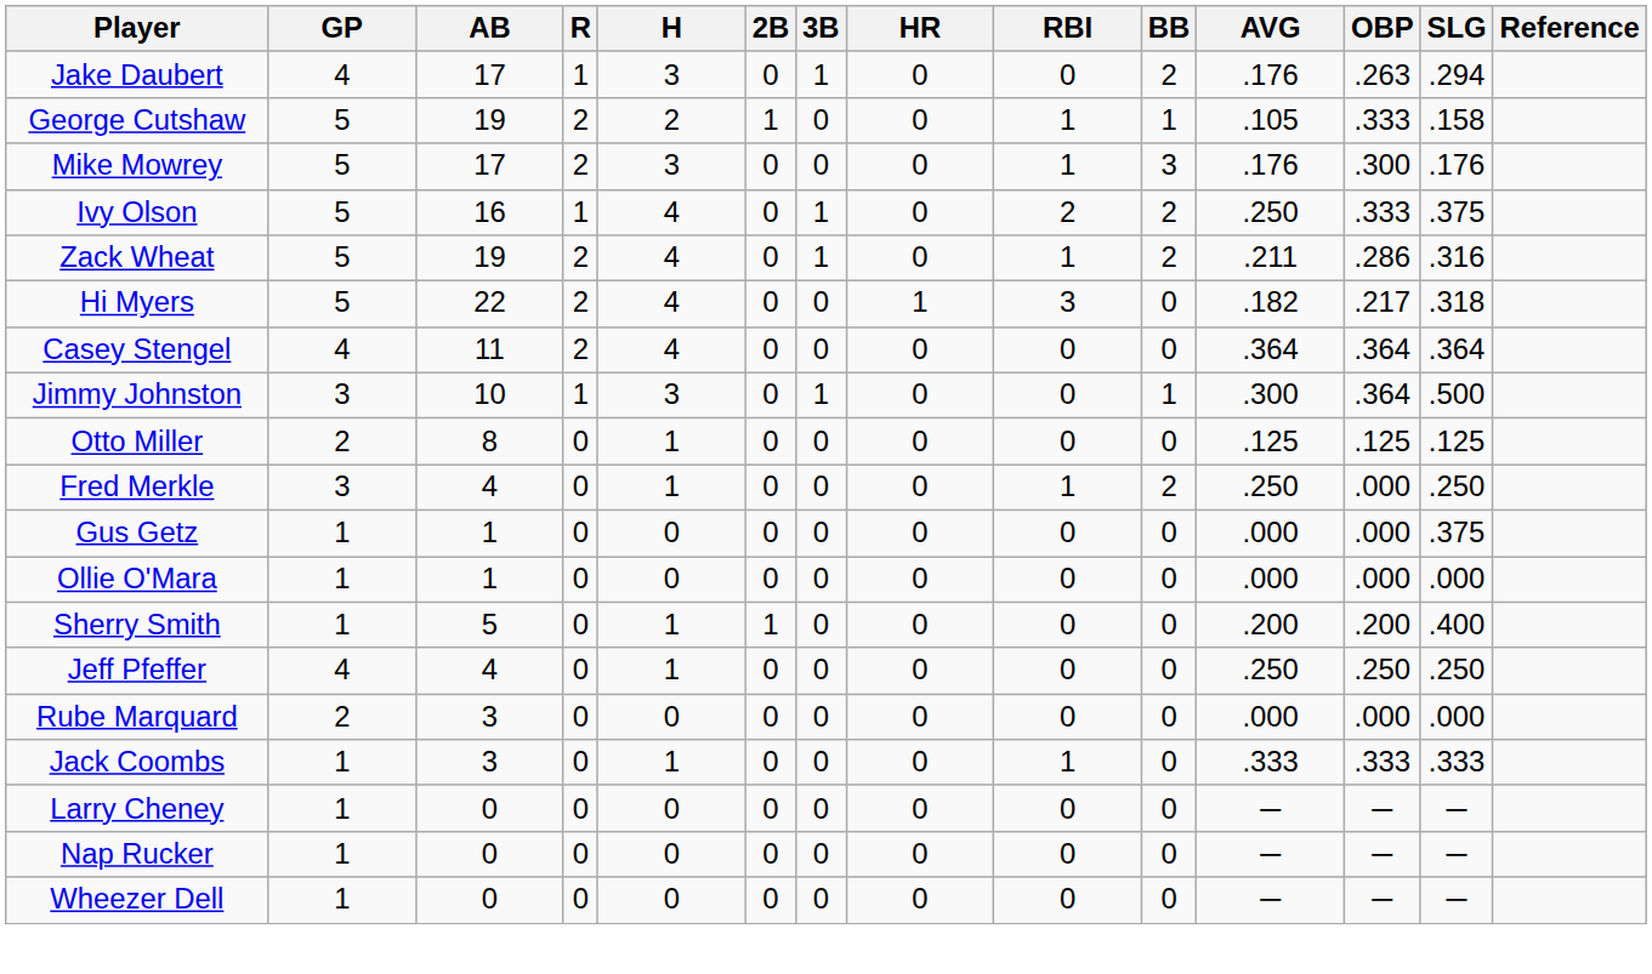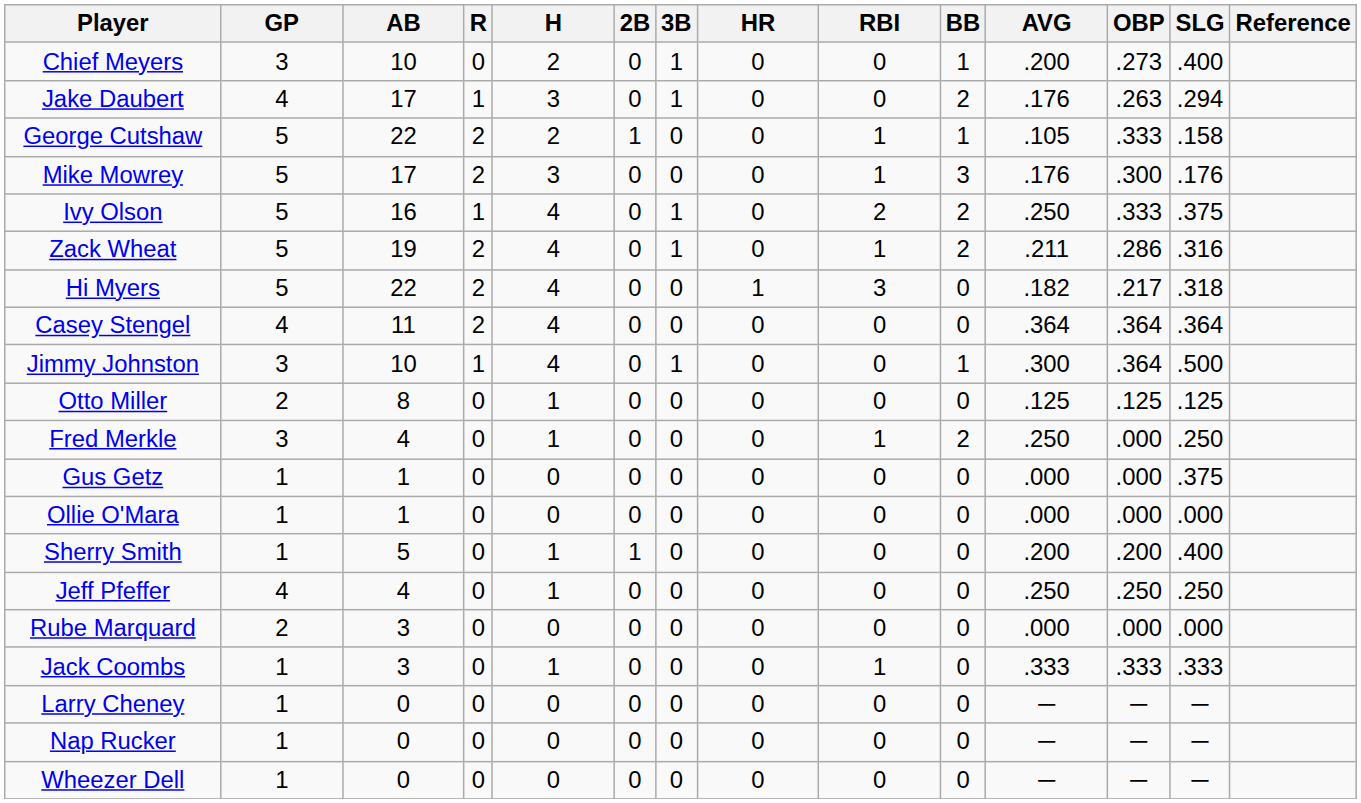+ row: Chief Meyers | 3 | 10 | 0 | 2 | 0 | 1 | 0 | 0 | 1 | .200 | .273 | .400
George Cutshaw | AB: 19 -> 22
Jimmy Johnston | H: 3 -> 4
